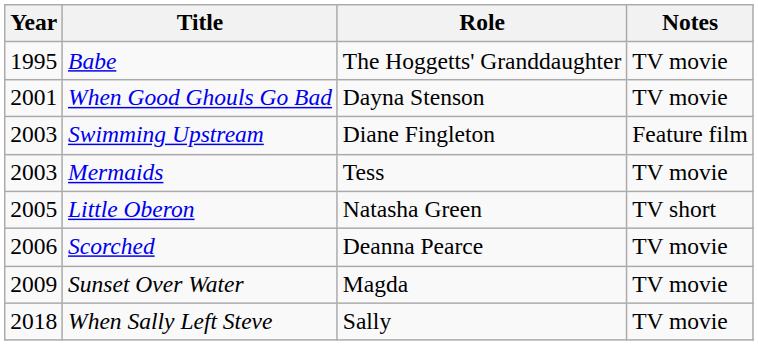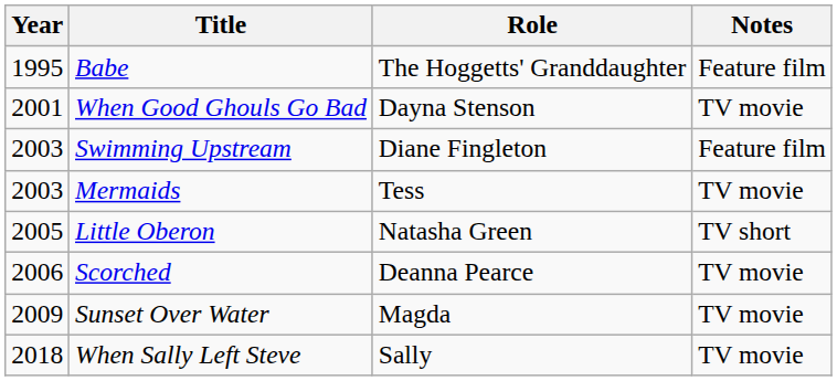Babe | Notes: TV movie -> Feature film
